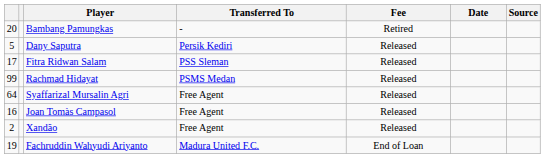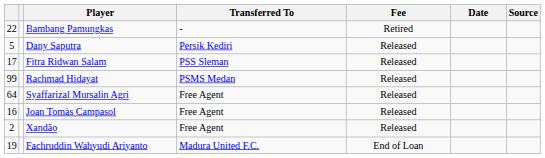Bambang Pamungkas | column 1: 20 -> 22
